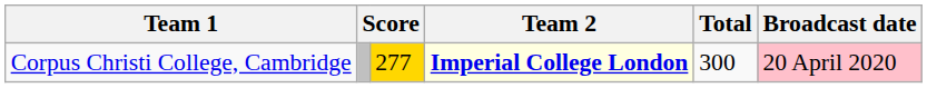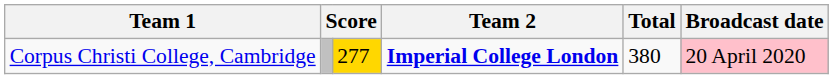Corpus Christi College, Cambridge | Team 2: lightyellow background -> no background
Corpus Christi College, Cambridge | Total: 300 -> 380
